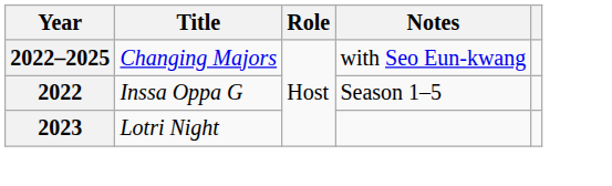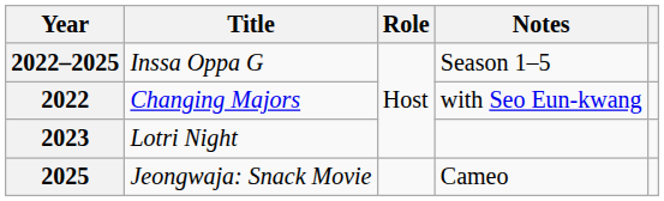2022–2025 | Title: Changing Majors -> Inssa Oppa G
2022–2025 | Notes: with Seo Eun-kwang -> Season 1–5
2022 | Title: Inssa Oppa G -> Changing Majors
2022 | Notes: Season 1–5 -> with Seo Eun-kwang
+ row: 2025 | Jeongwaja: Snack Movie | Cameo
